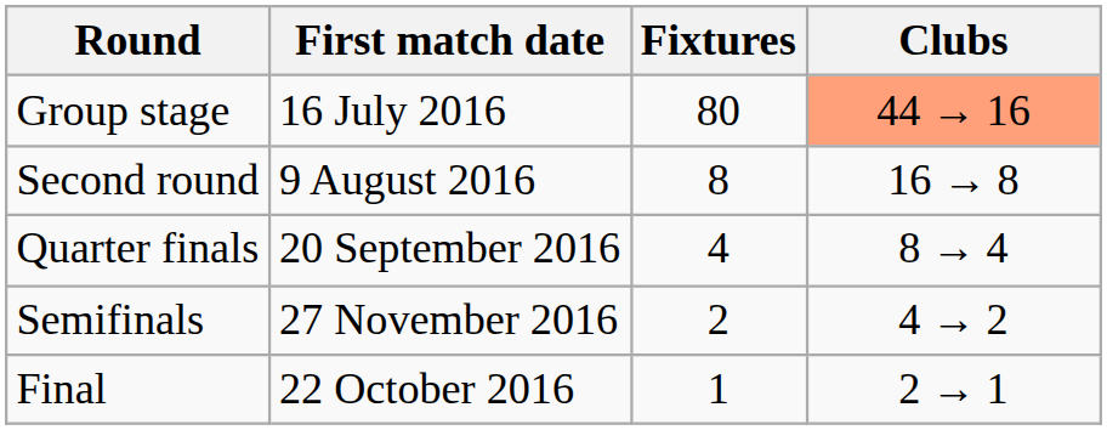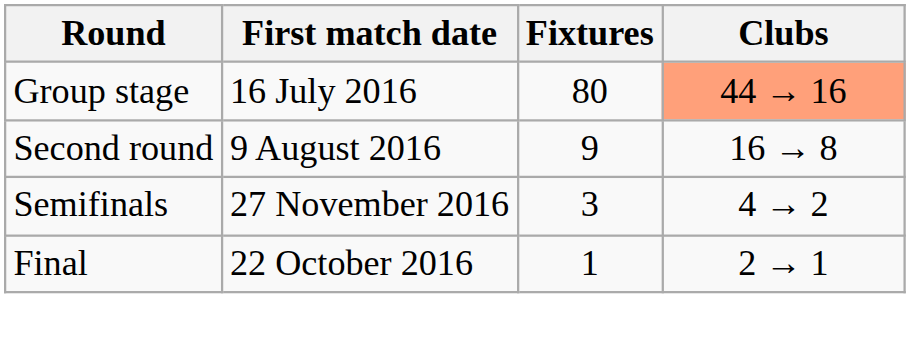Second round | Fixtures: 8 -> 9
- row: Quarter finals | 20 September 2016 | 4 | 8 → 4
Semifinals | Fixtures: 2 -> 3
